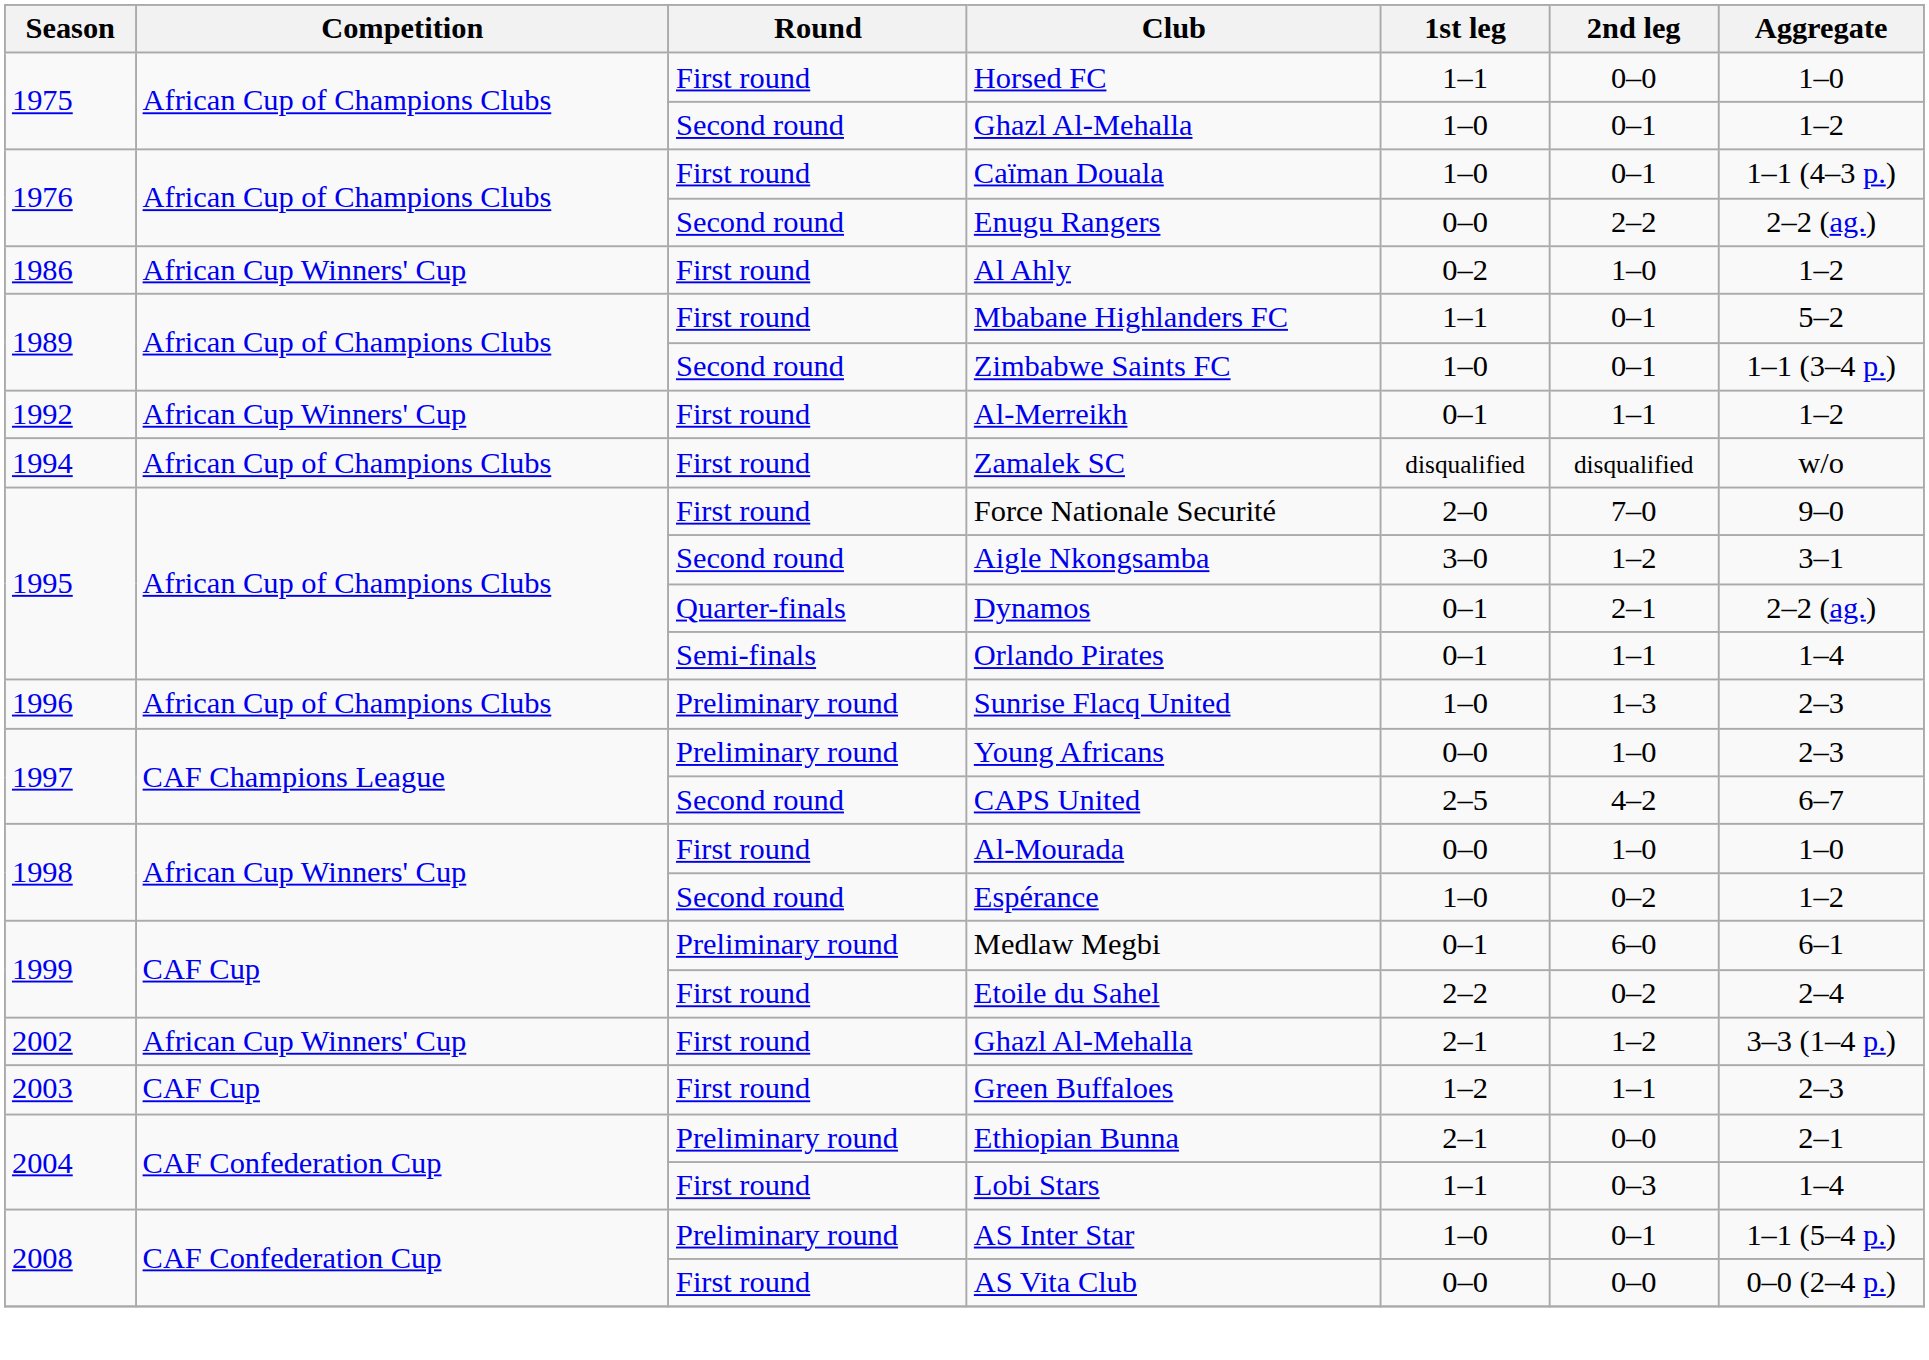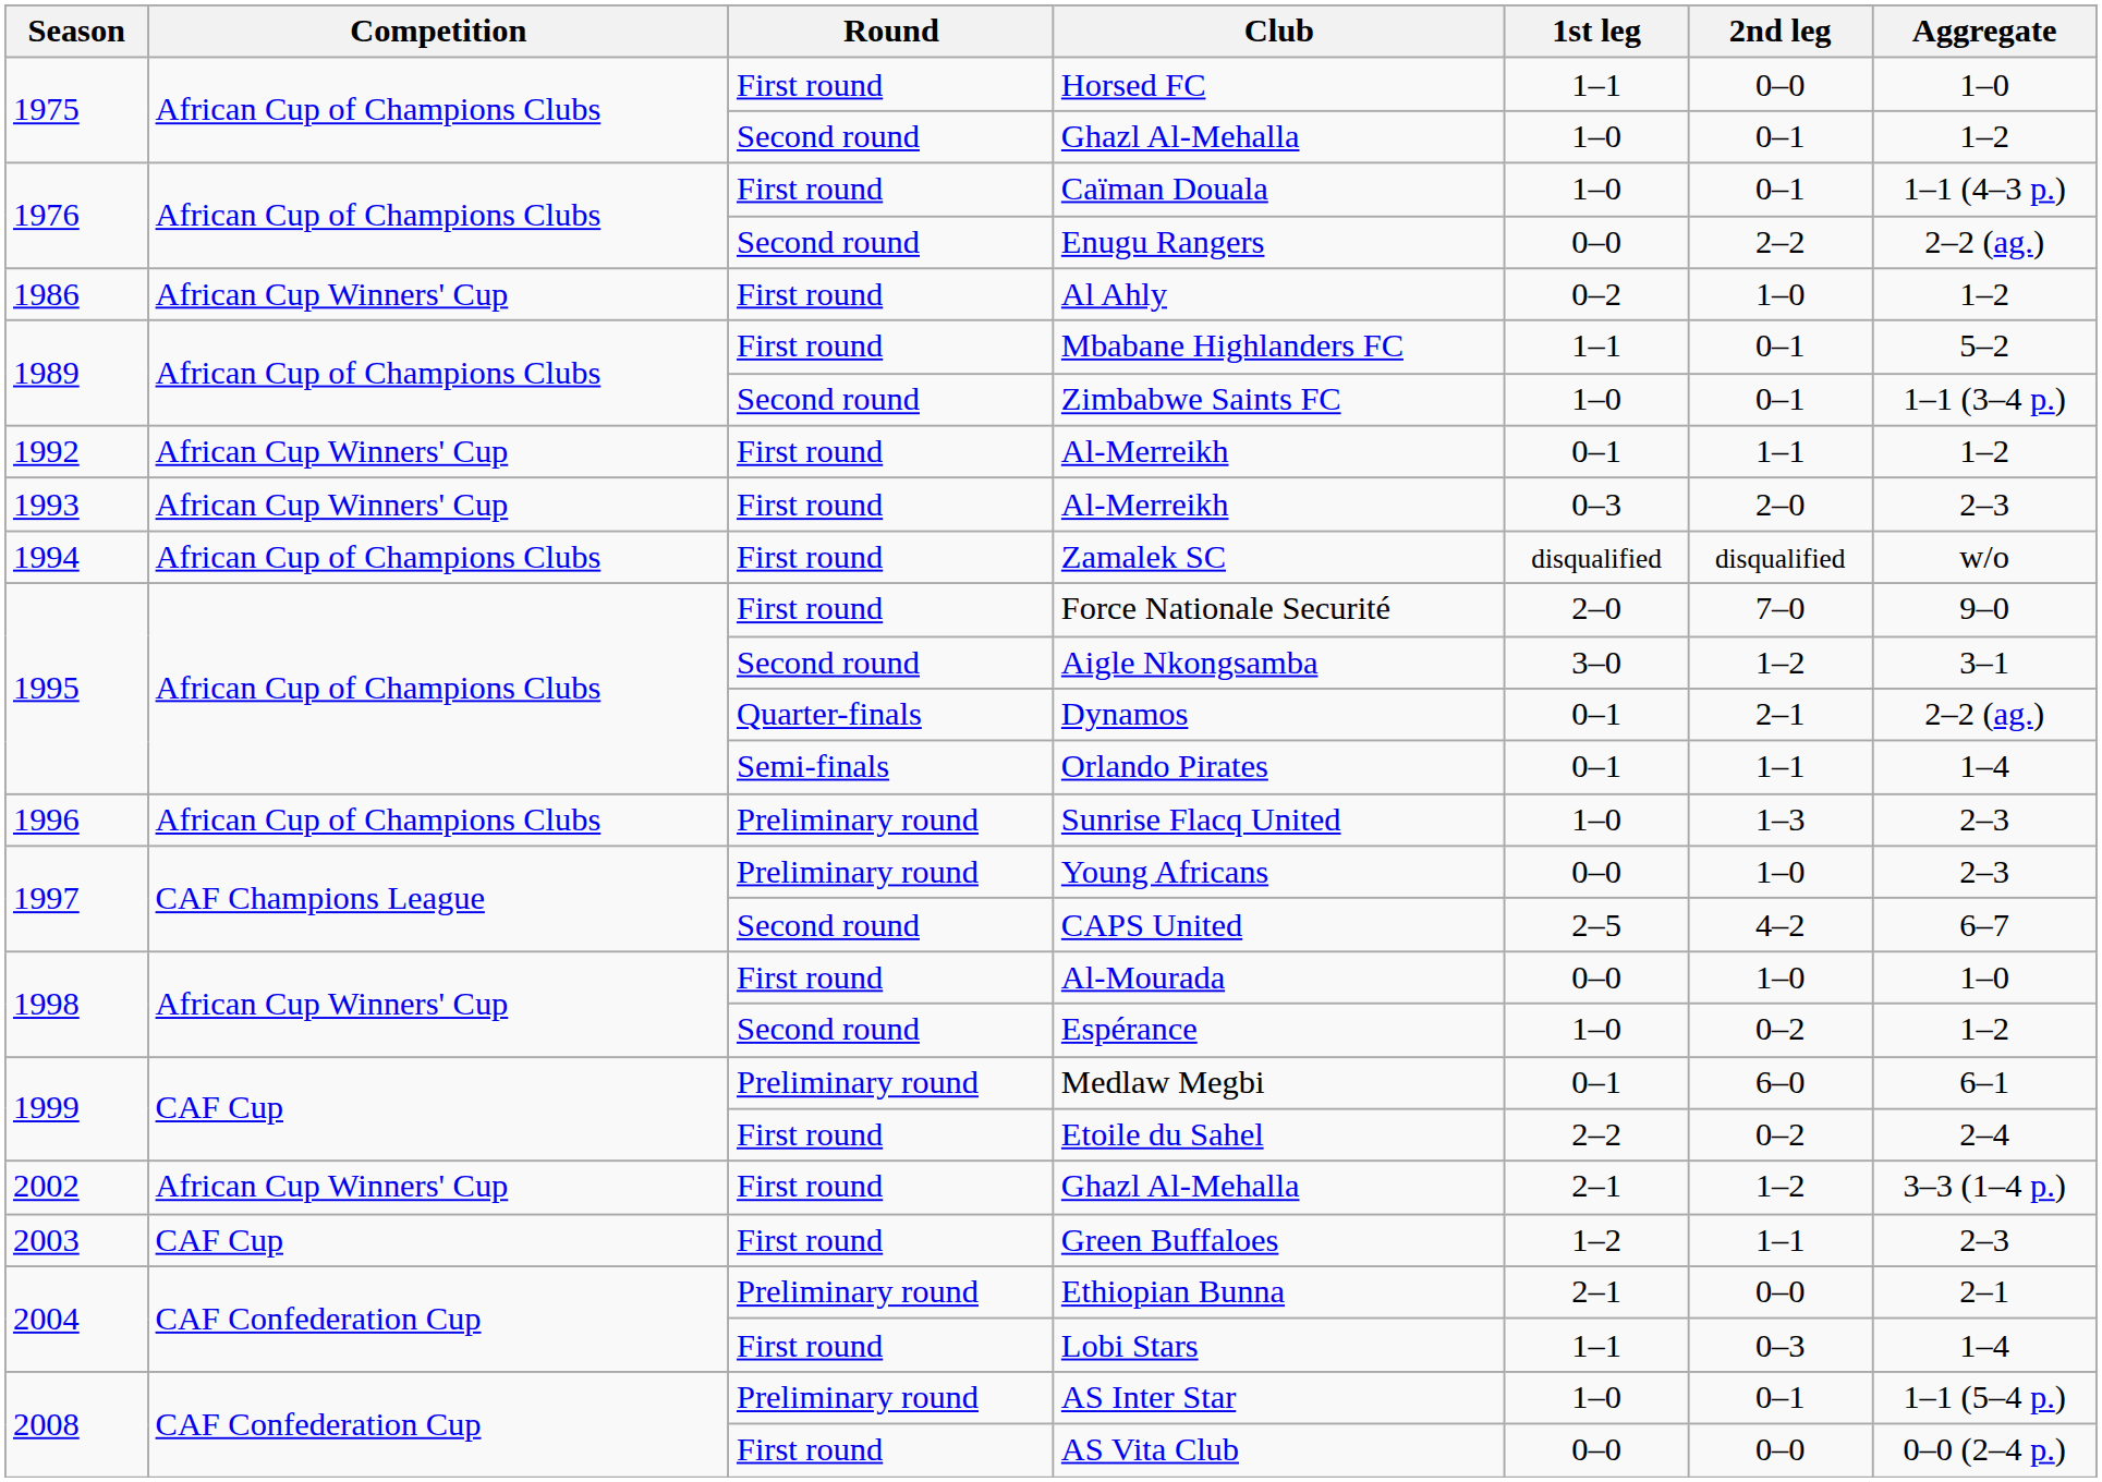+ row: 1993 | African Cup Winners' Cup | First round | Al-Merreikh | 0–3 | 2–0 | 2–3
